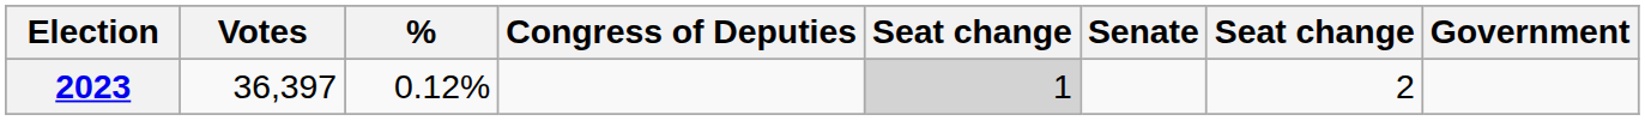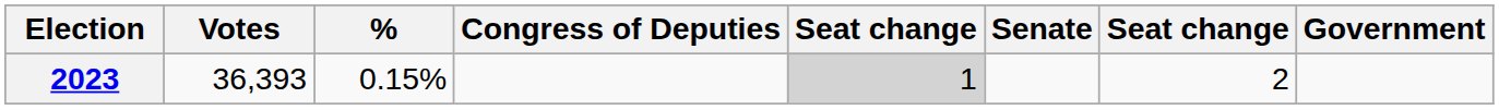2023 | Votes: 36,397 -> 36,393
2023 | %: 0.12% -> 0.15%
